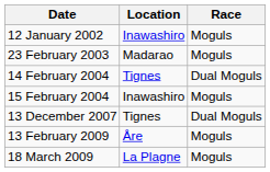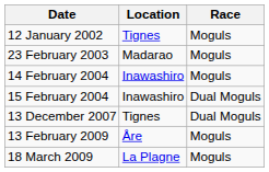12 January 2002 | Location: Inawashiro -> Tignes
14 February 2004 | Location: Tignes -> Inawashiro
14 February 2004 | Race: Dual Moguls -> Moguls
15 February 2004 | Race: Moguls -> Dual Moguls
